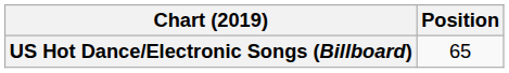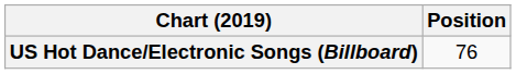US Hot Dance/Electronic Songs (Billboard) | Position: 65 -> 76
